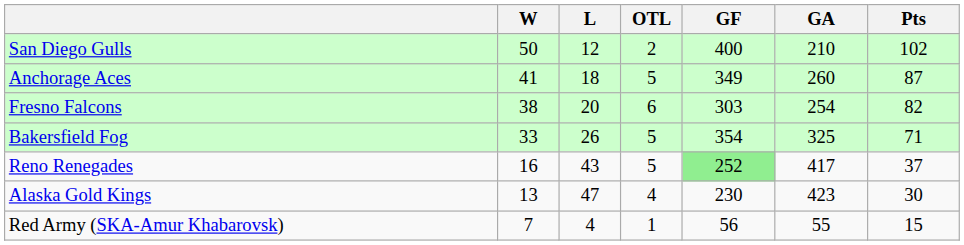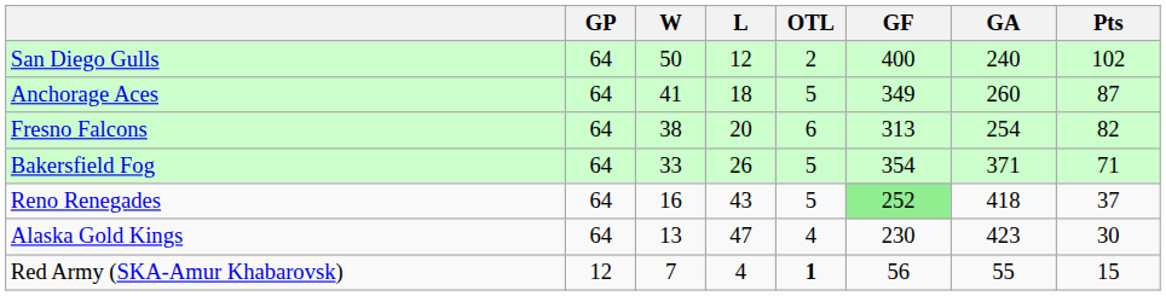+ column: GP | 64 | 64 | 64 | 64 | 64 | 64 | 12
San Diego Gulls | GA: 210 -> 240
Fresno Falcons | GF: 303 -> 313
Bakersfield Fog | GA: 325 -> 371
Reno Renegades | GA: 417 -> 418
Red Army (SKA-Amur Khabarovsk) | OTL: normal -> bold
